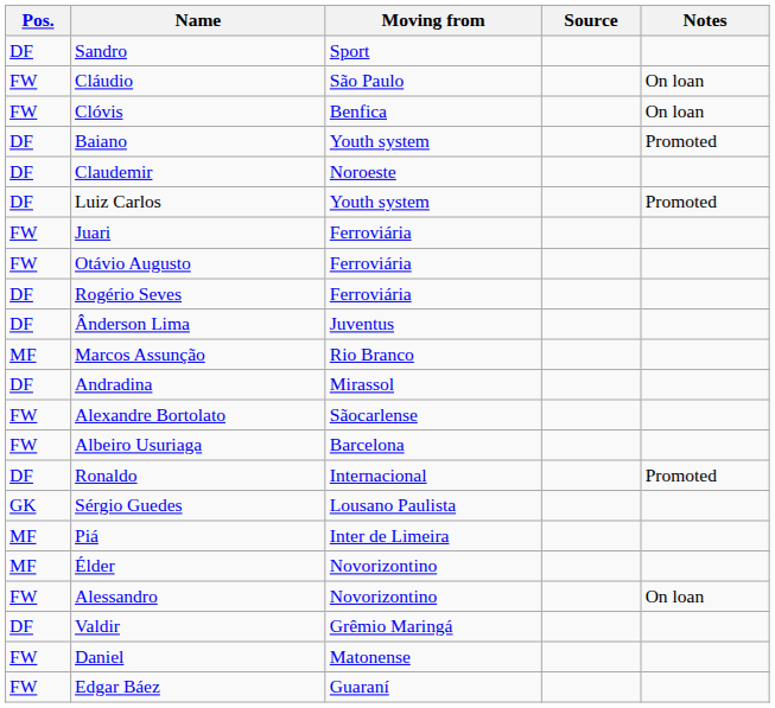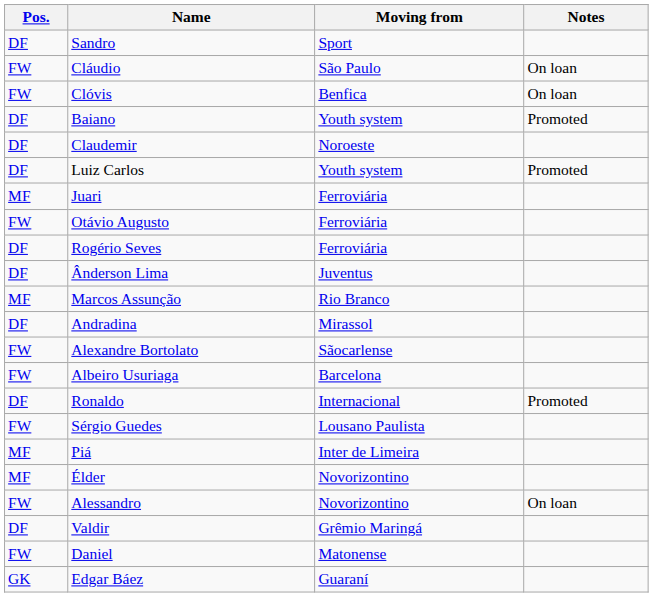- column: Source
Juari | Pos.: FW -> MF
Sérgio Guedes | Pos.: GK -> FW
Edgar Báez | Pos.: FW -> GK
